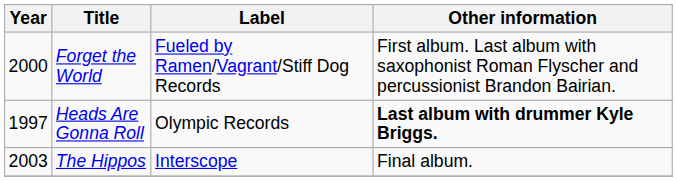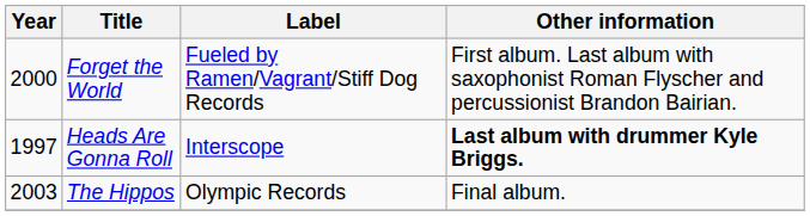Heads Are Gonna Roll | Label: Olympic Records -> Interscope
The Hippos | Label: Interscope -> Olympic Records
